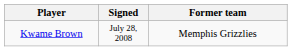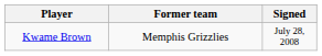columns swapped: Signed <-> Former team
